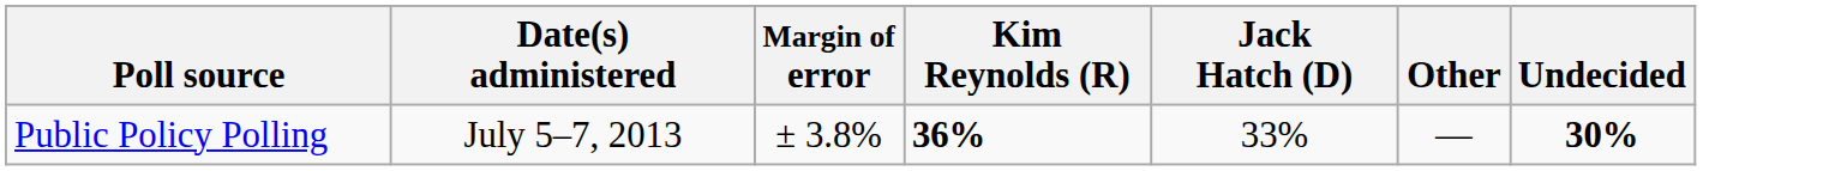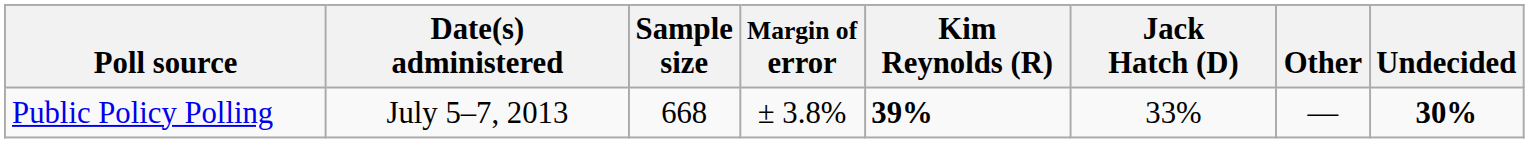+ column: Sample size | 668
Public Policy Polling | Kim Reynolds (R): 36% -> 39%
